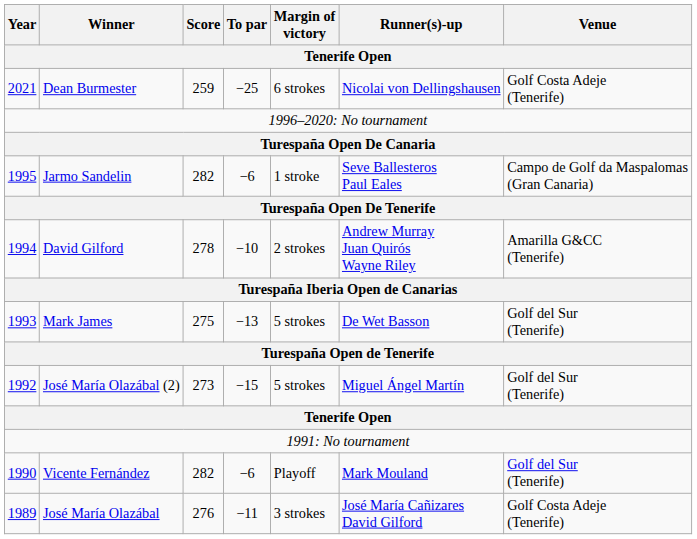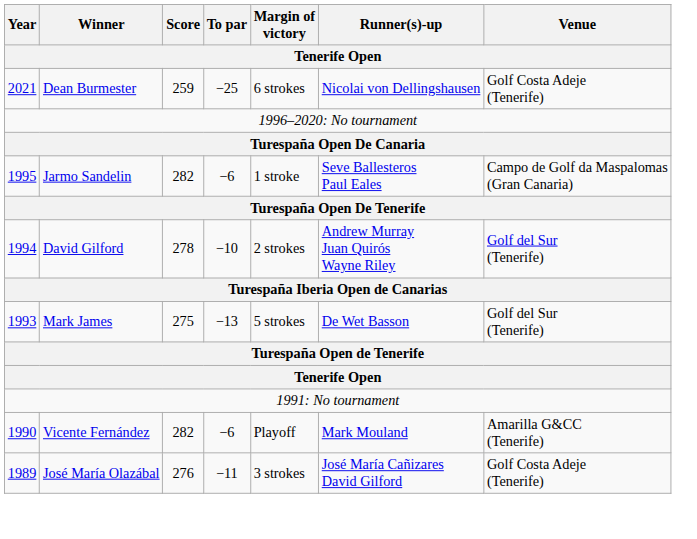David Gilford | Venue: Amarilla G&CC (Tenerife) -> Golf del Sur (Tenerife)
- row: 1992 | José María Olazábal (2) | 273 | −15 | 5 strokes | Miguel Ángel Martín | Golf del Sur (Tenerife)
Vicente Fernández | Venue: Golf del Sur (Tenerife) -> Amarilla G&CC (Tenerife)
